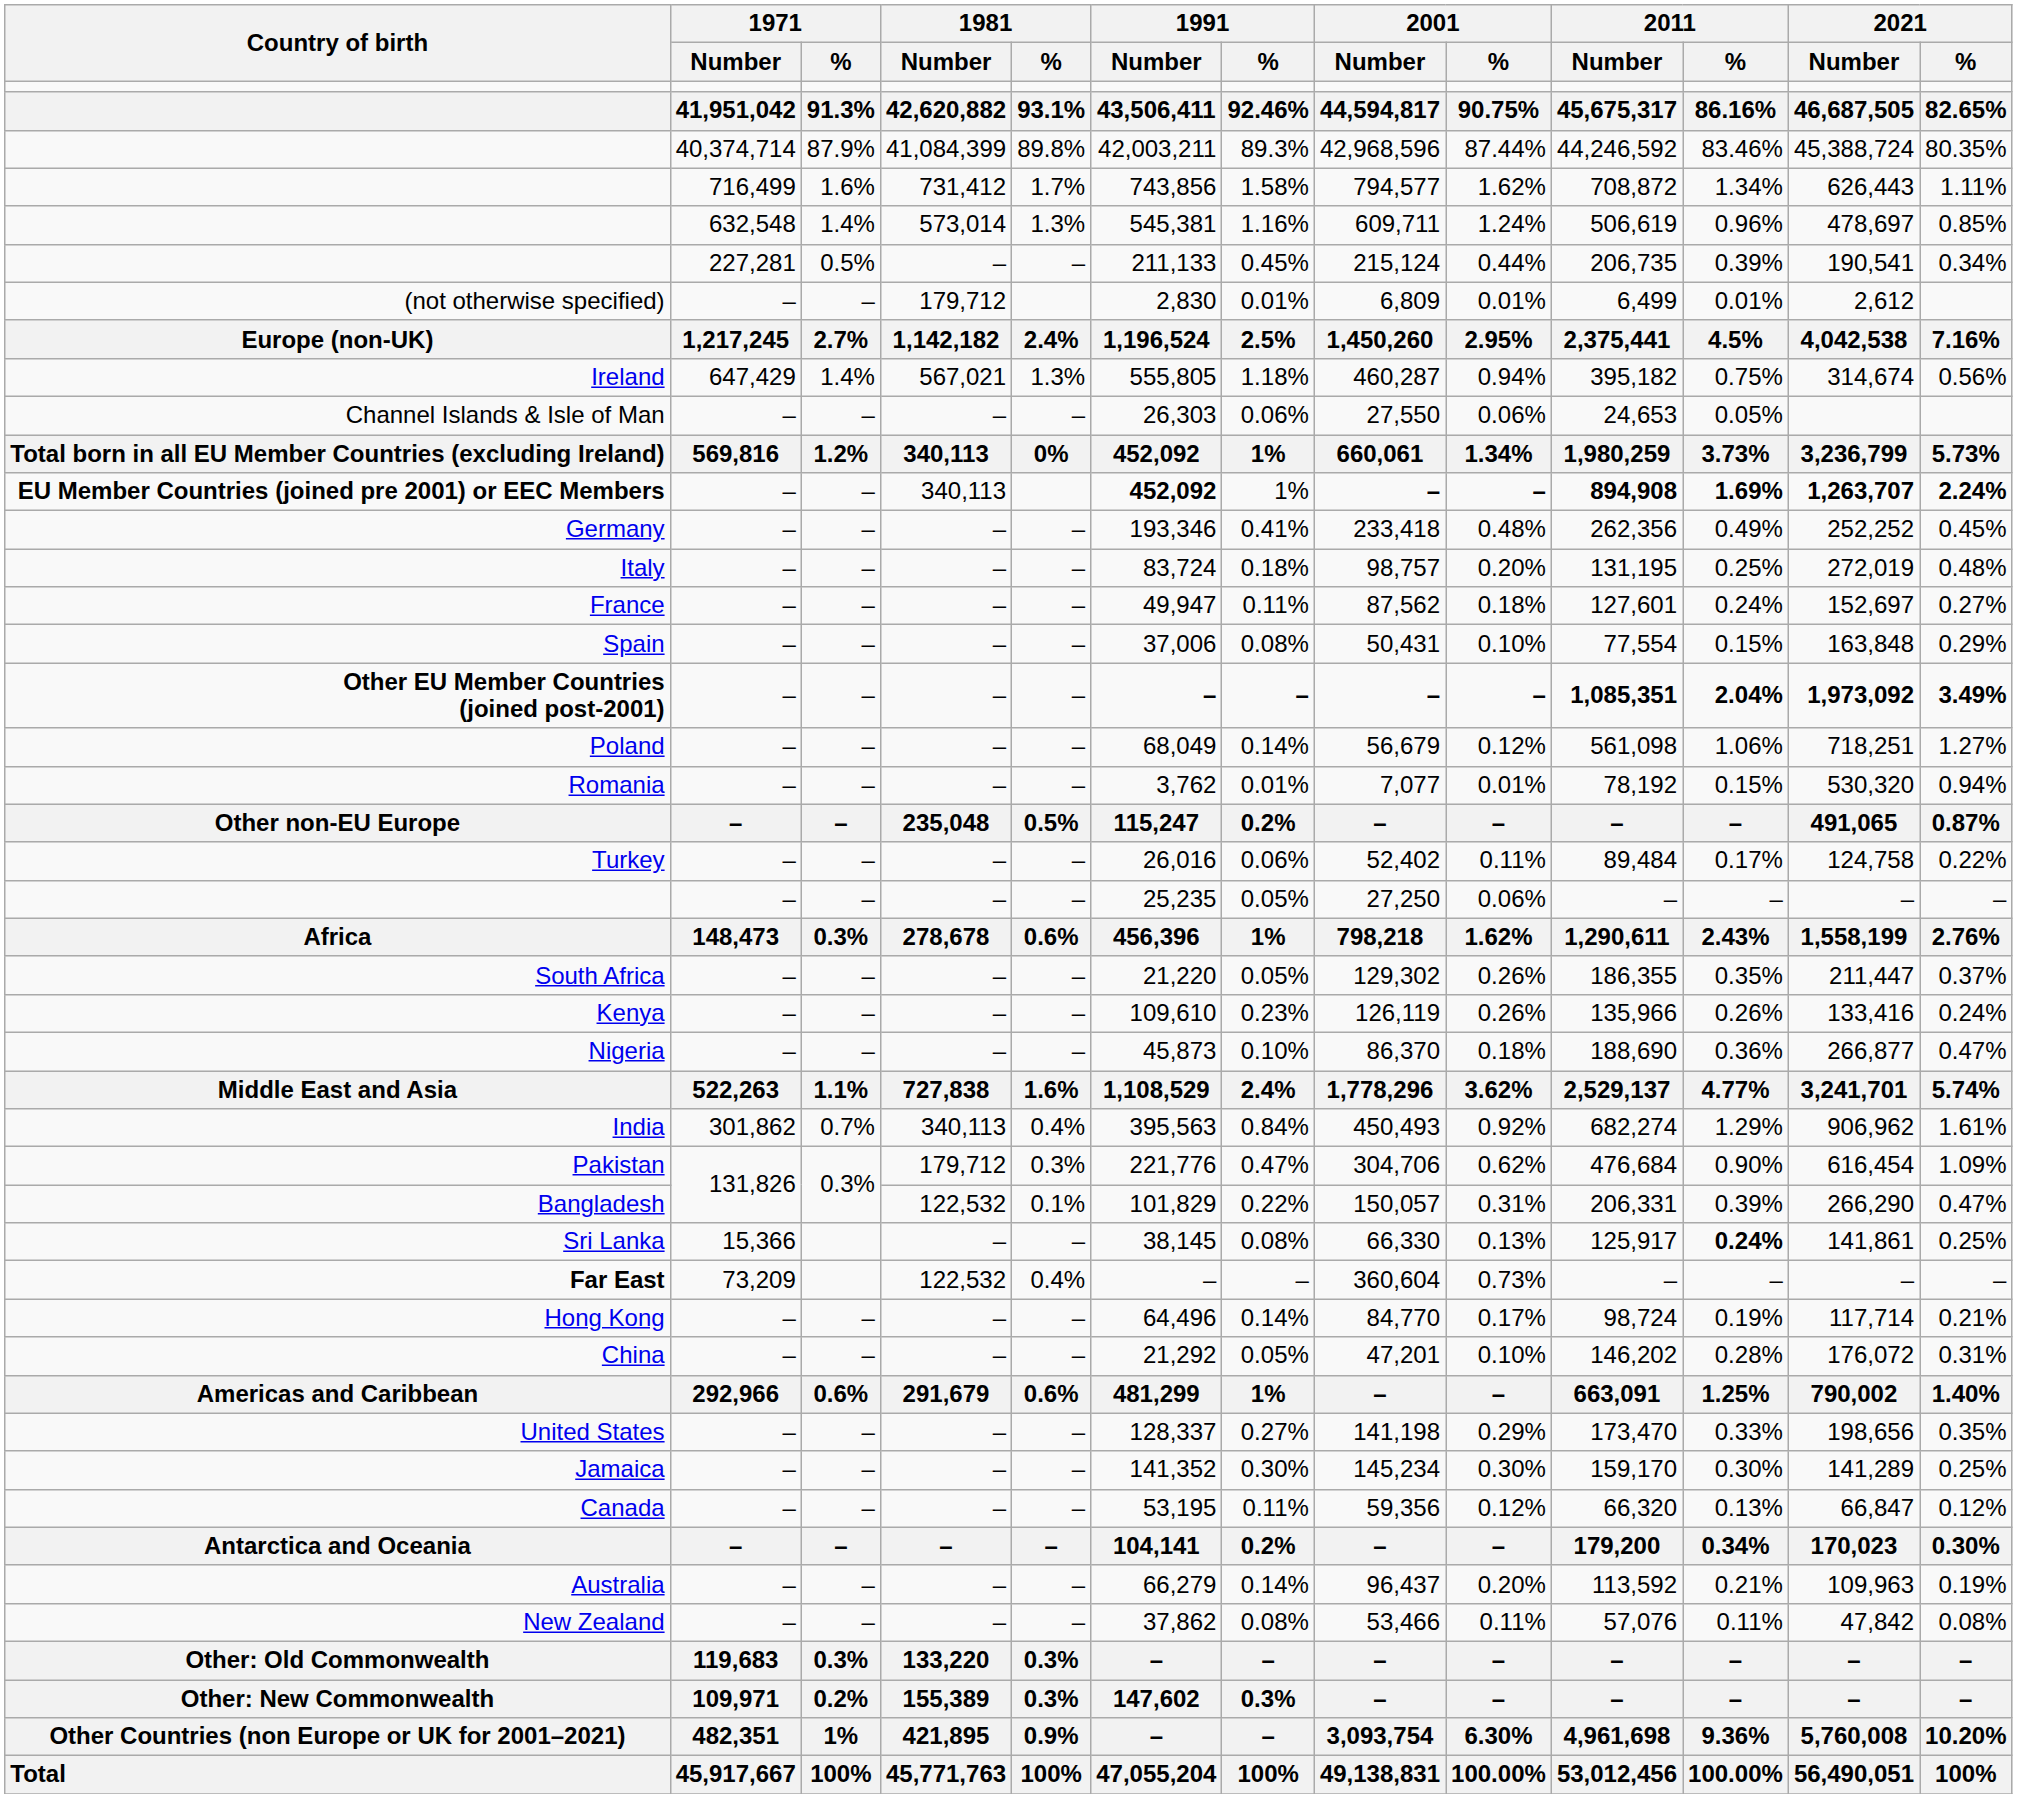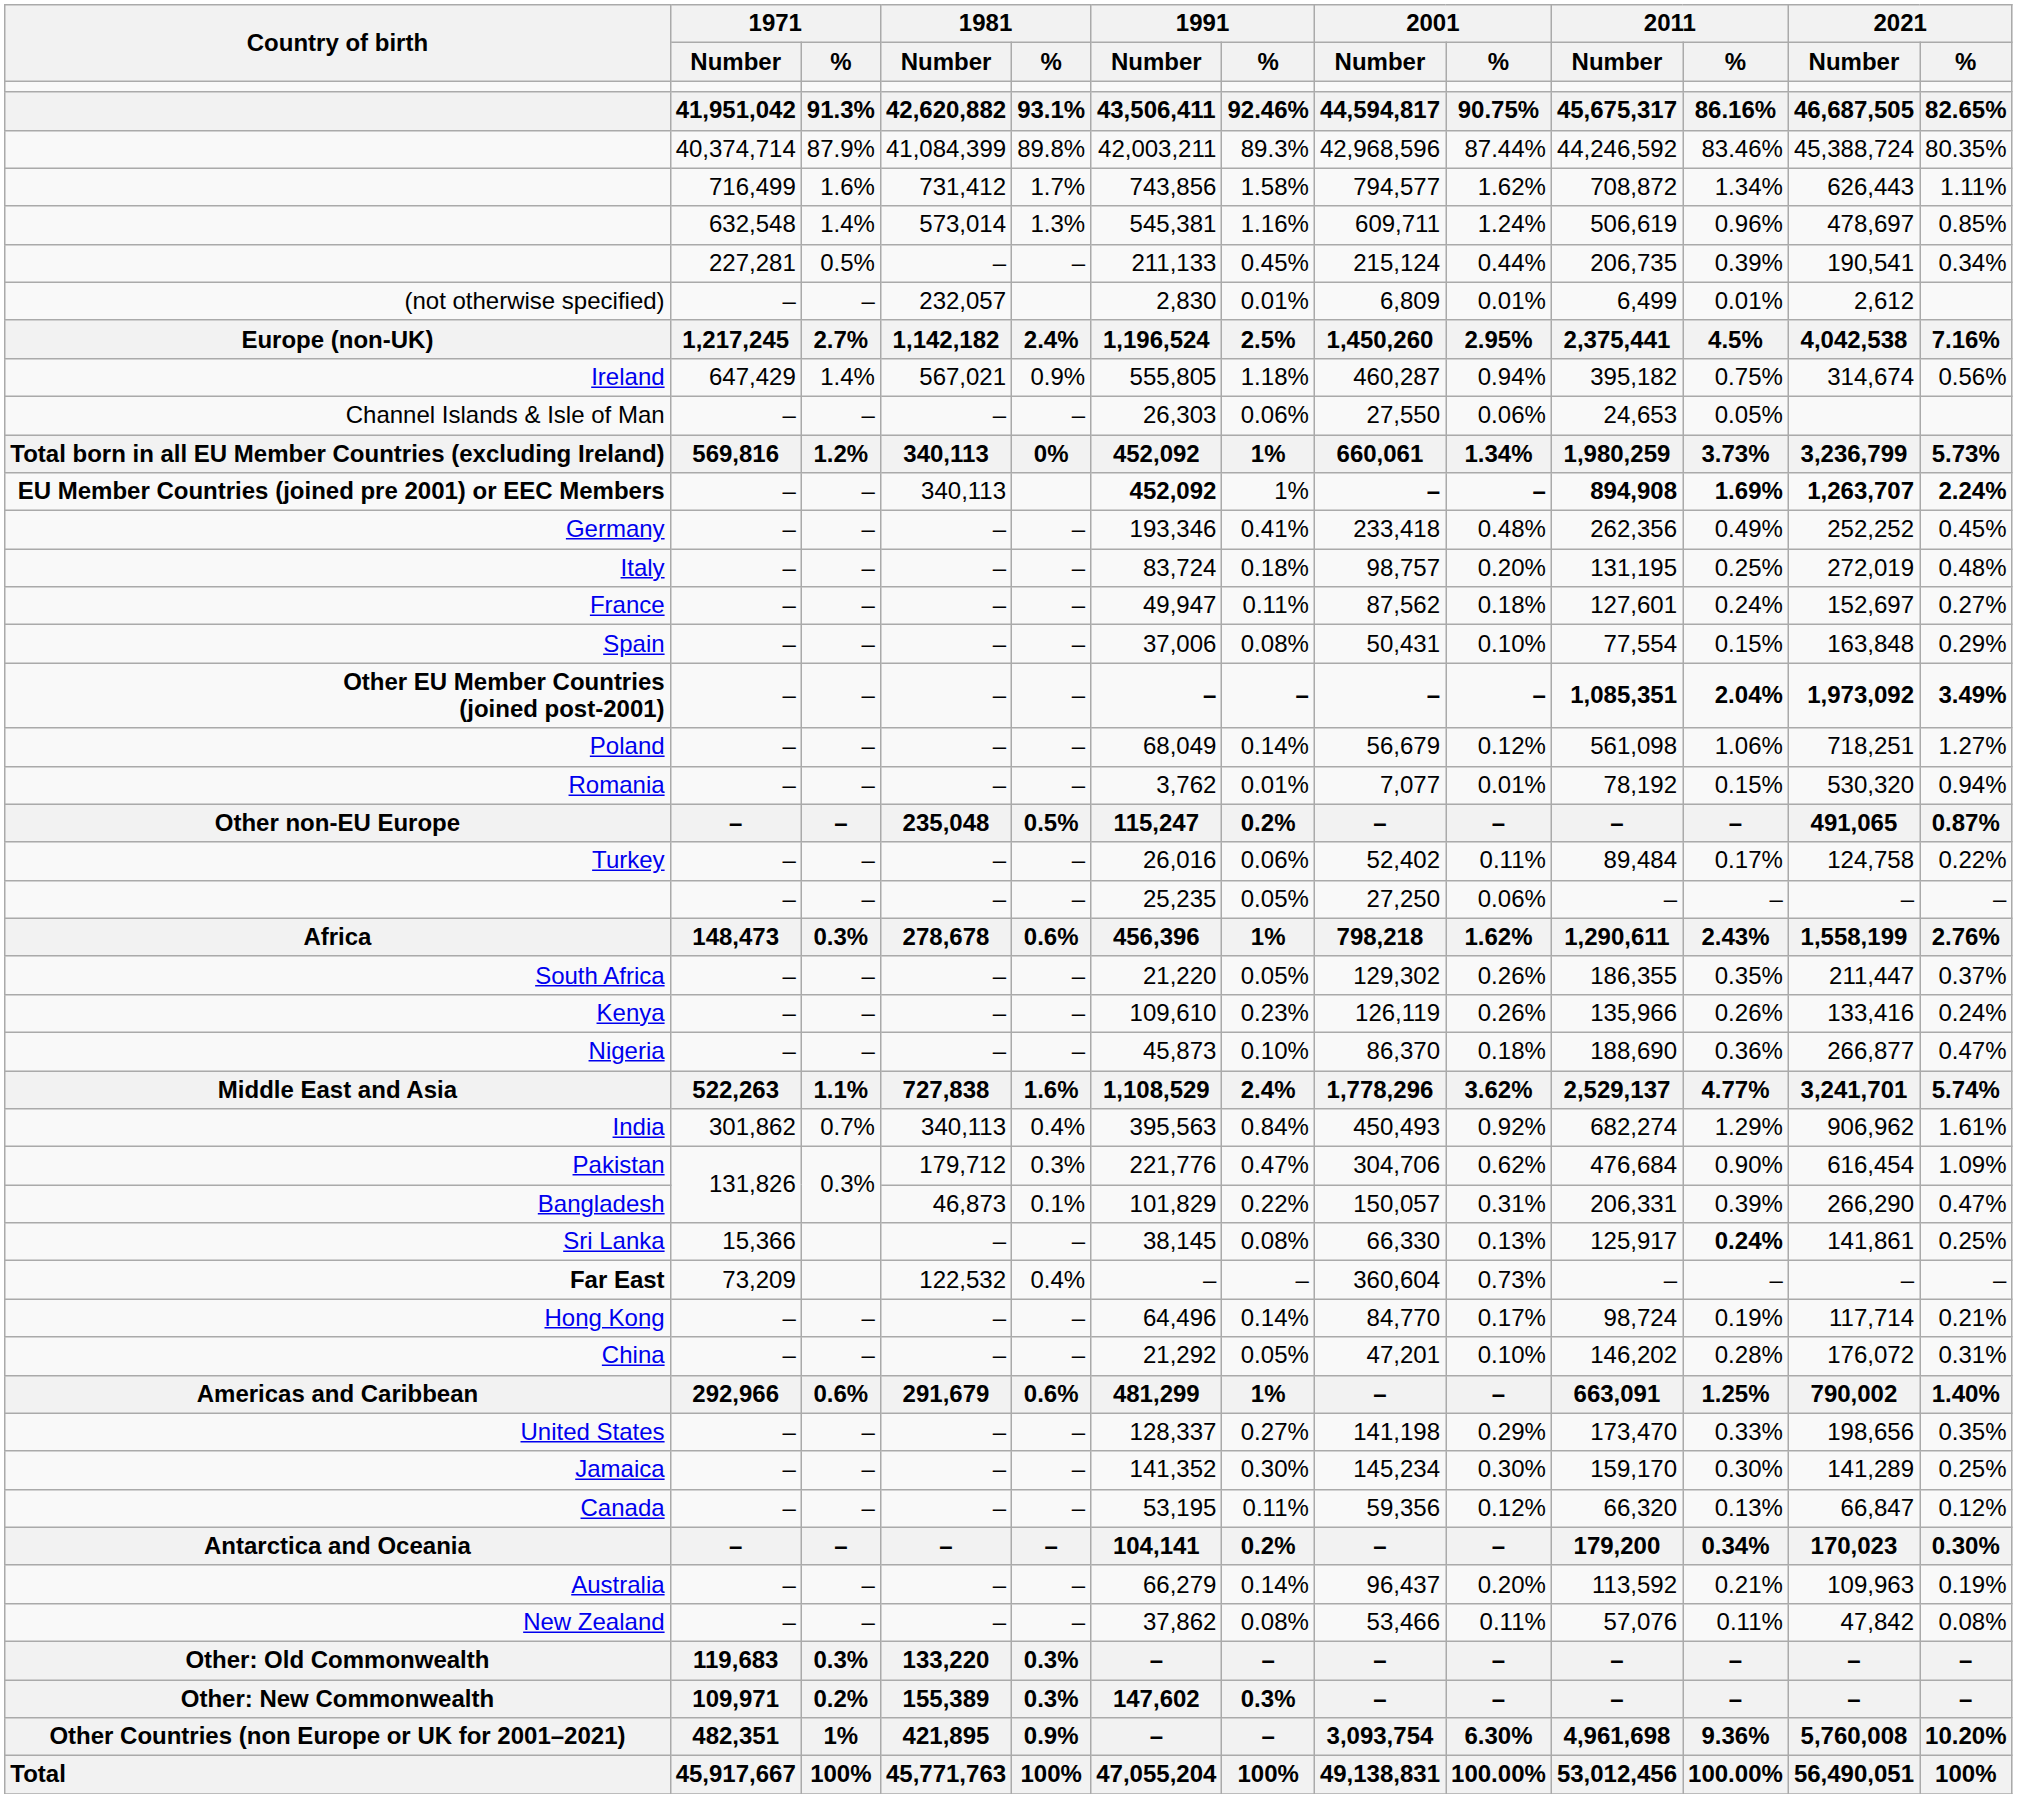(not otherwise specified) | 1981 / Number: 179,712 -> 232,057
Ireland | 1981 / %: 1.3% -> 0.9%
Bangladesh | 1981 / Number: 122,532 -> 46,873
